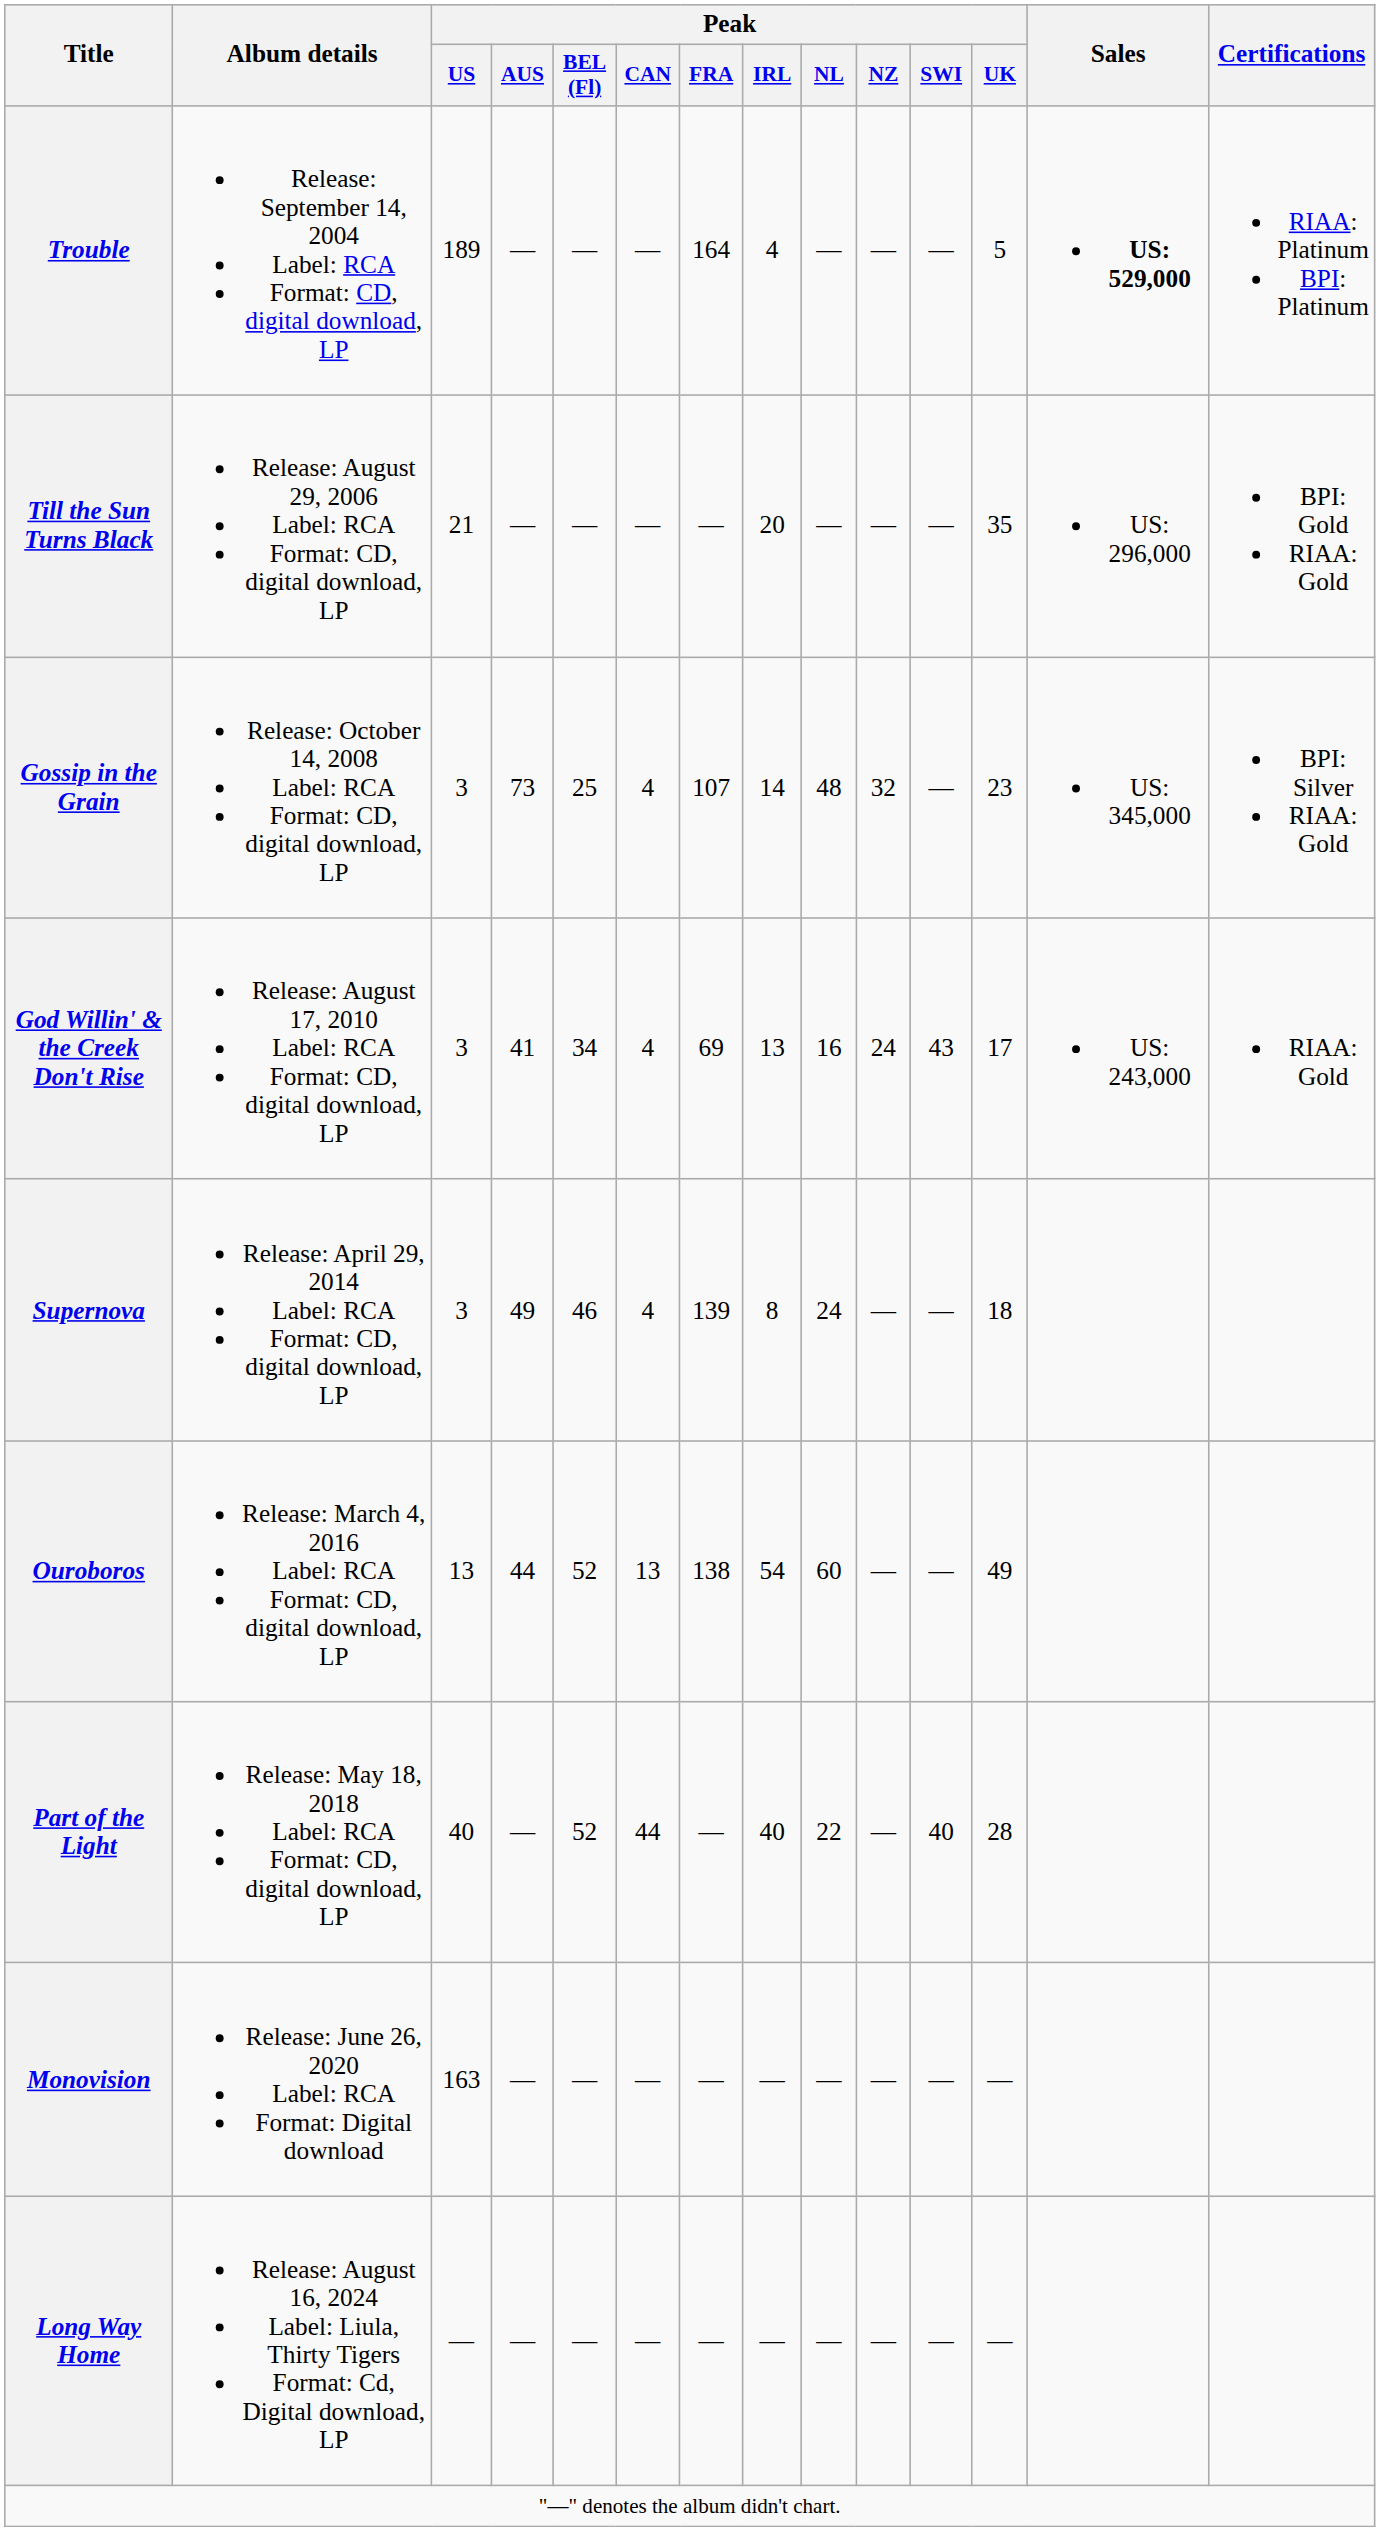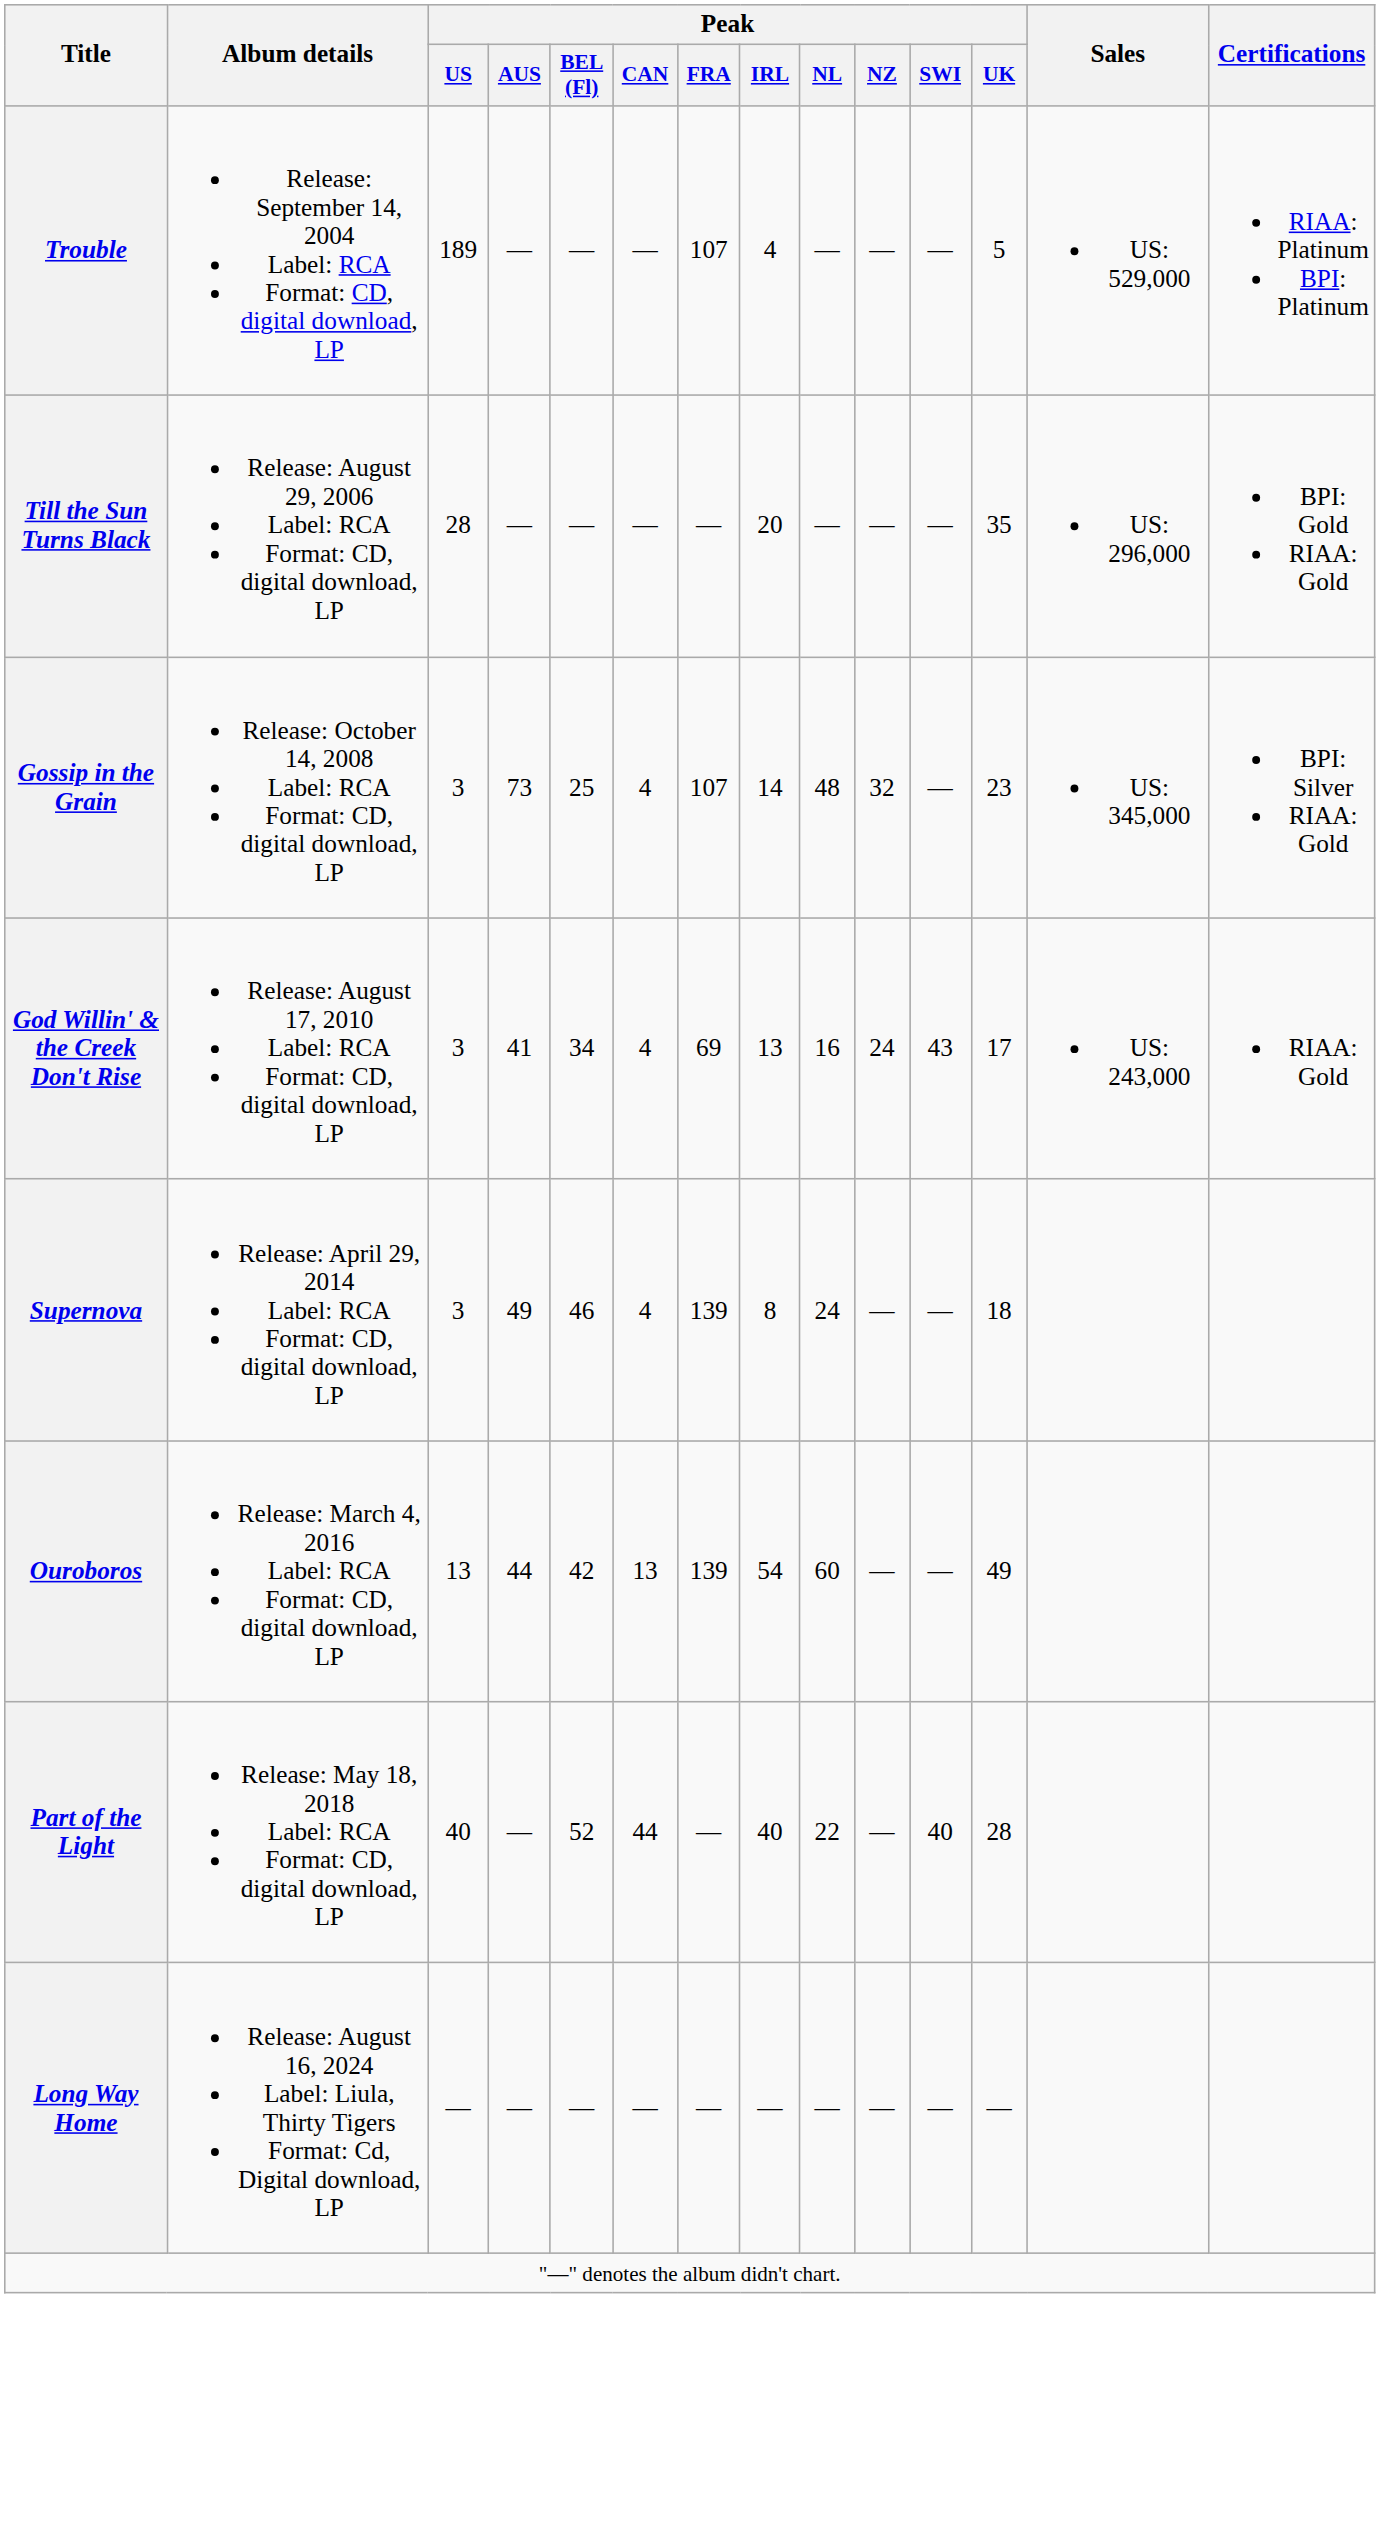Trouble | Peak / FRA: 164 -> 107
Trouble | Sales: bold -> normal
Till the Sun Turns Black | Peak / US: 21 -> 28
Ouroboros | Peak / BEL (Fl): 52 -> 42
Ouroboros | Peak / FRA: 138 -> 139
- row: Monovision | Release: June 26, 2020 Label: RCA Format: Digital download | 163 | — | — | — | — | — | — | — | — | —
